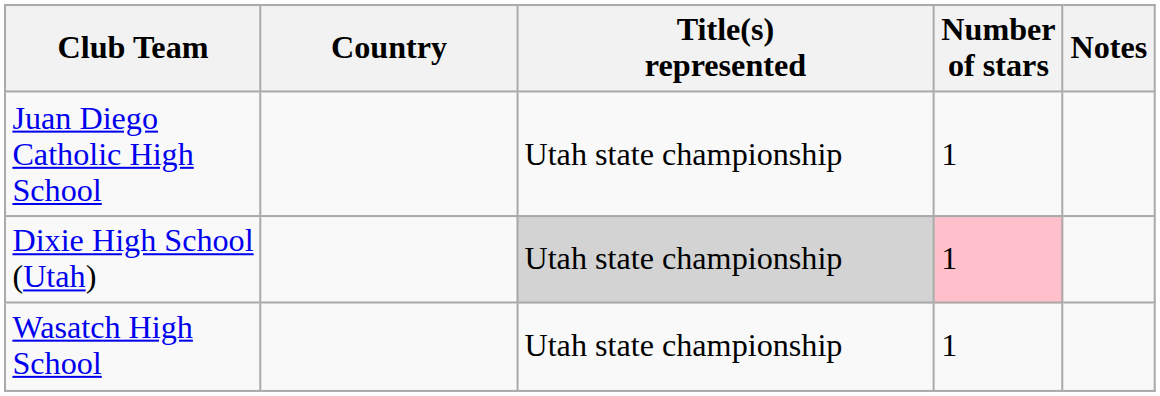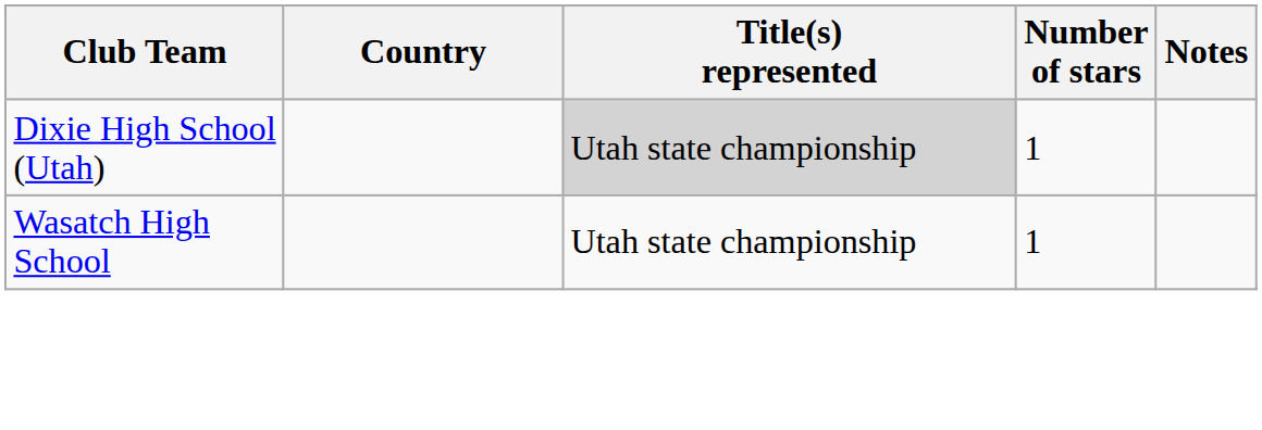- row: Juan Diego Catholic High School | Utah state championship | 1
Dixie High School (Utah) | Number of stars: pink background -> no background
